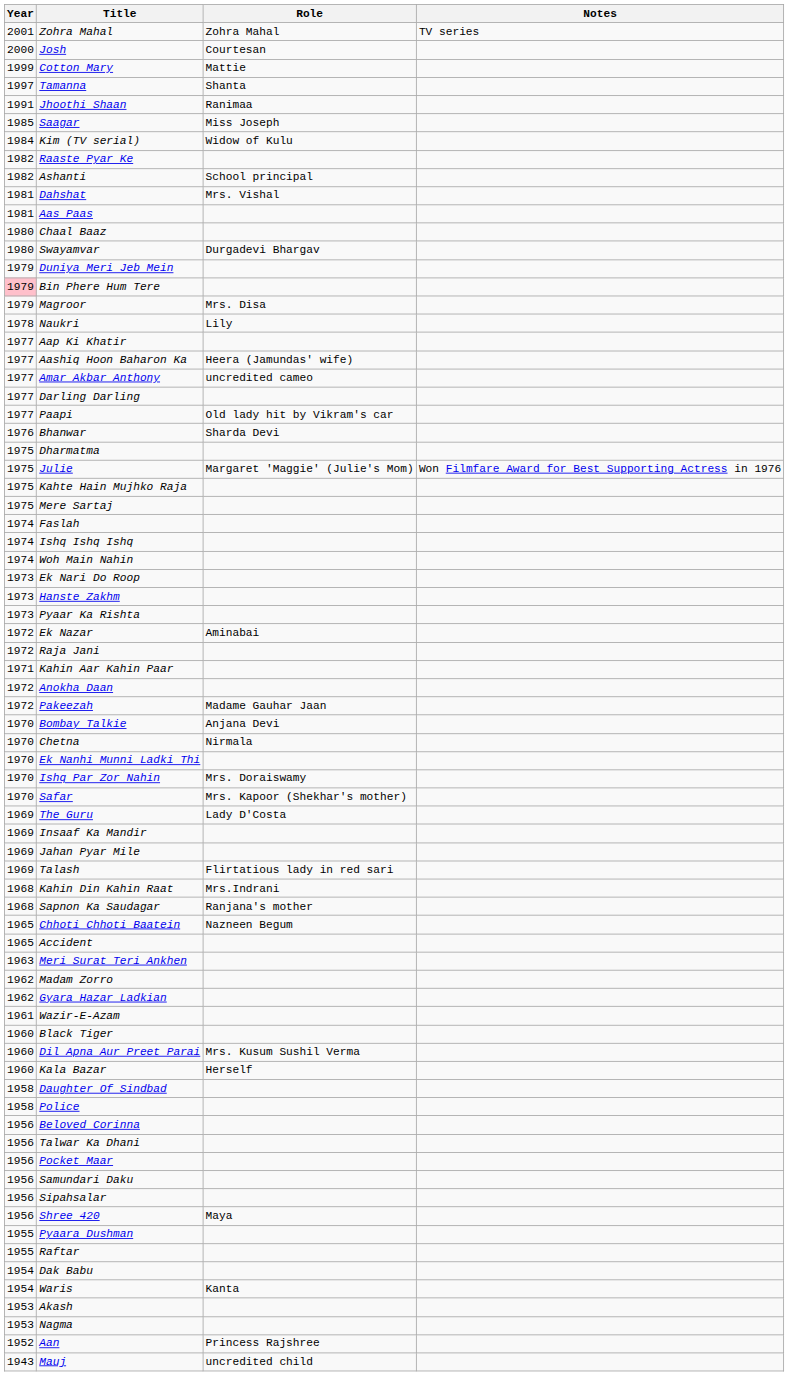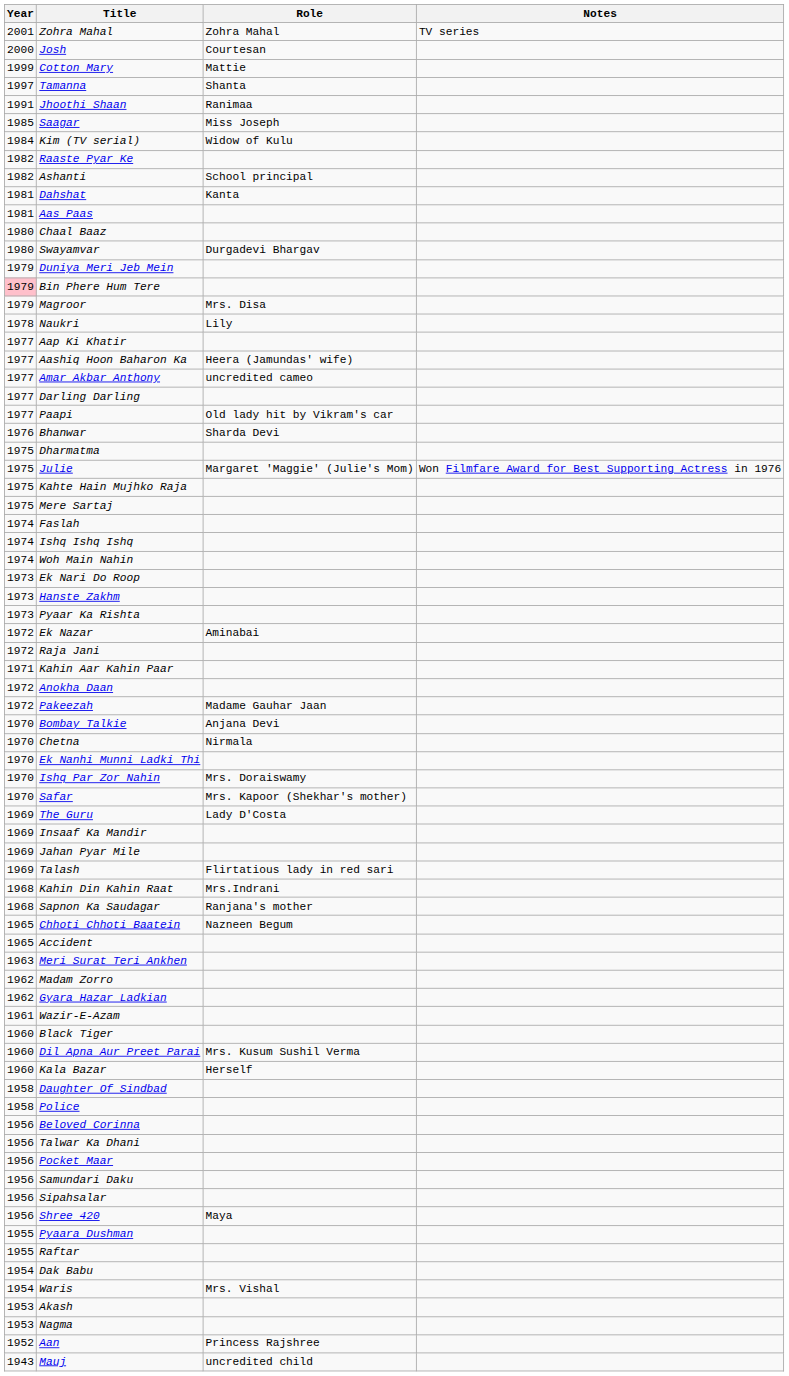Dahshat | Role: Mrs. Vishal -> Kanta
Waris | Role: Kanta -> Mrs. Vishal
